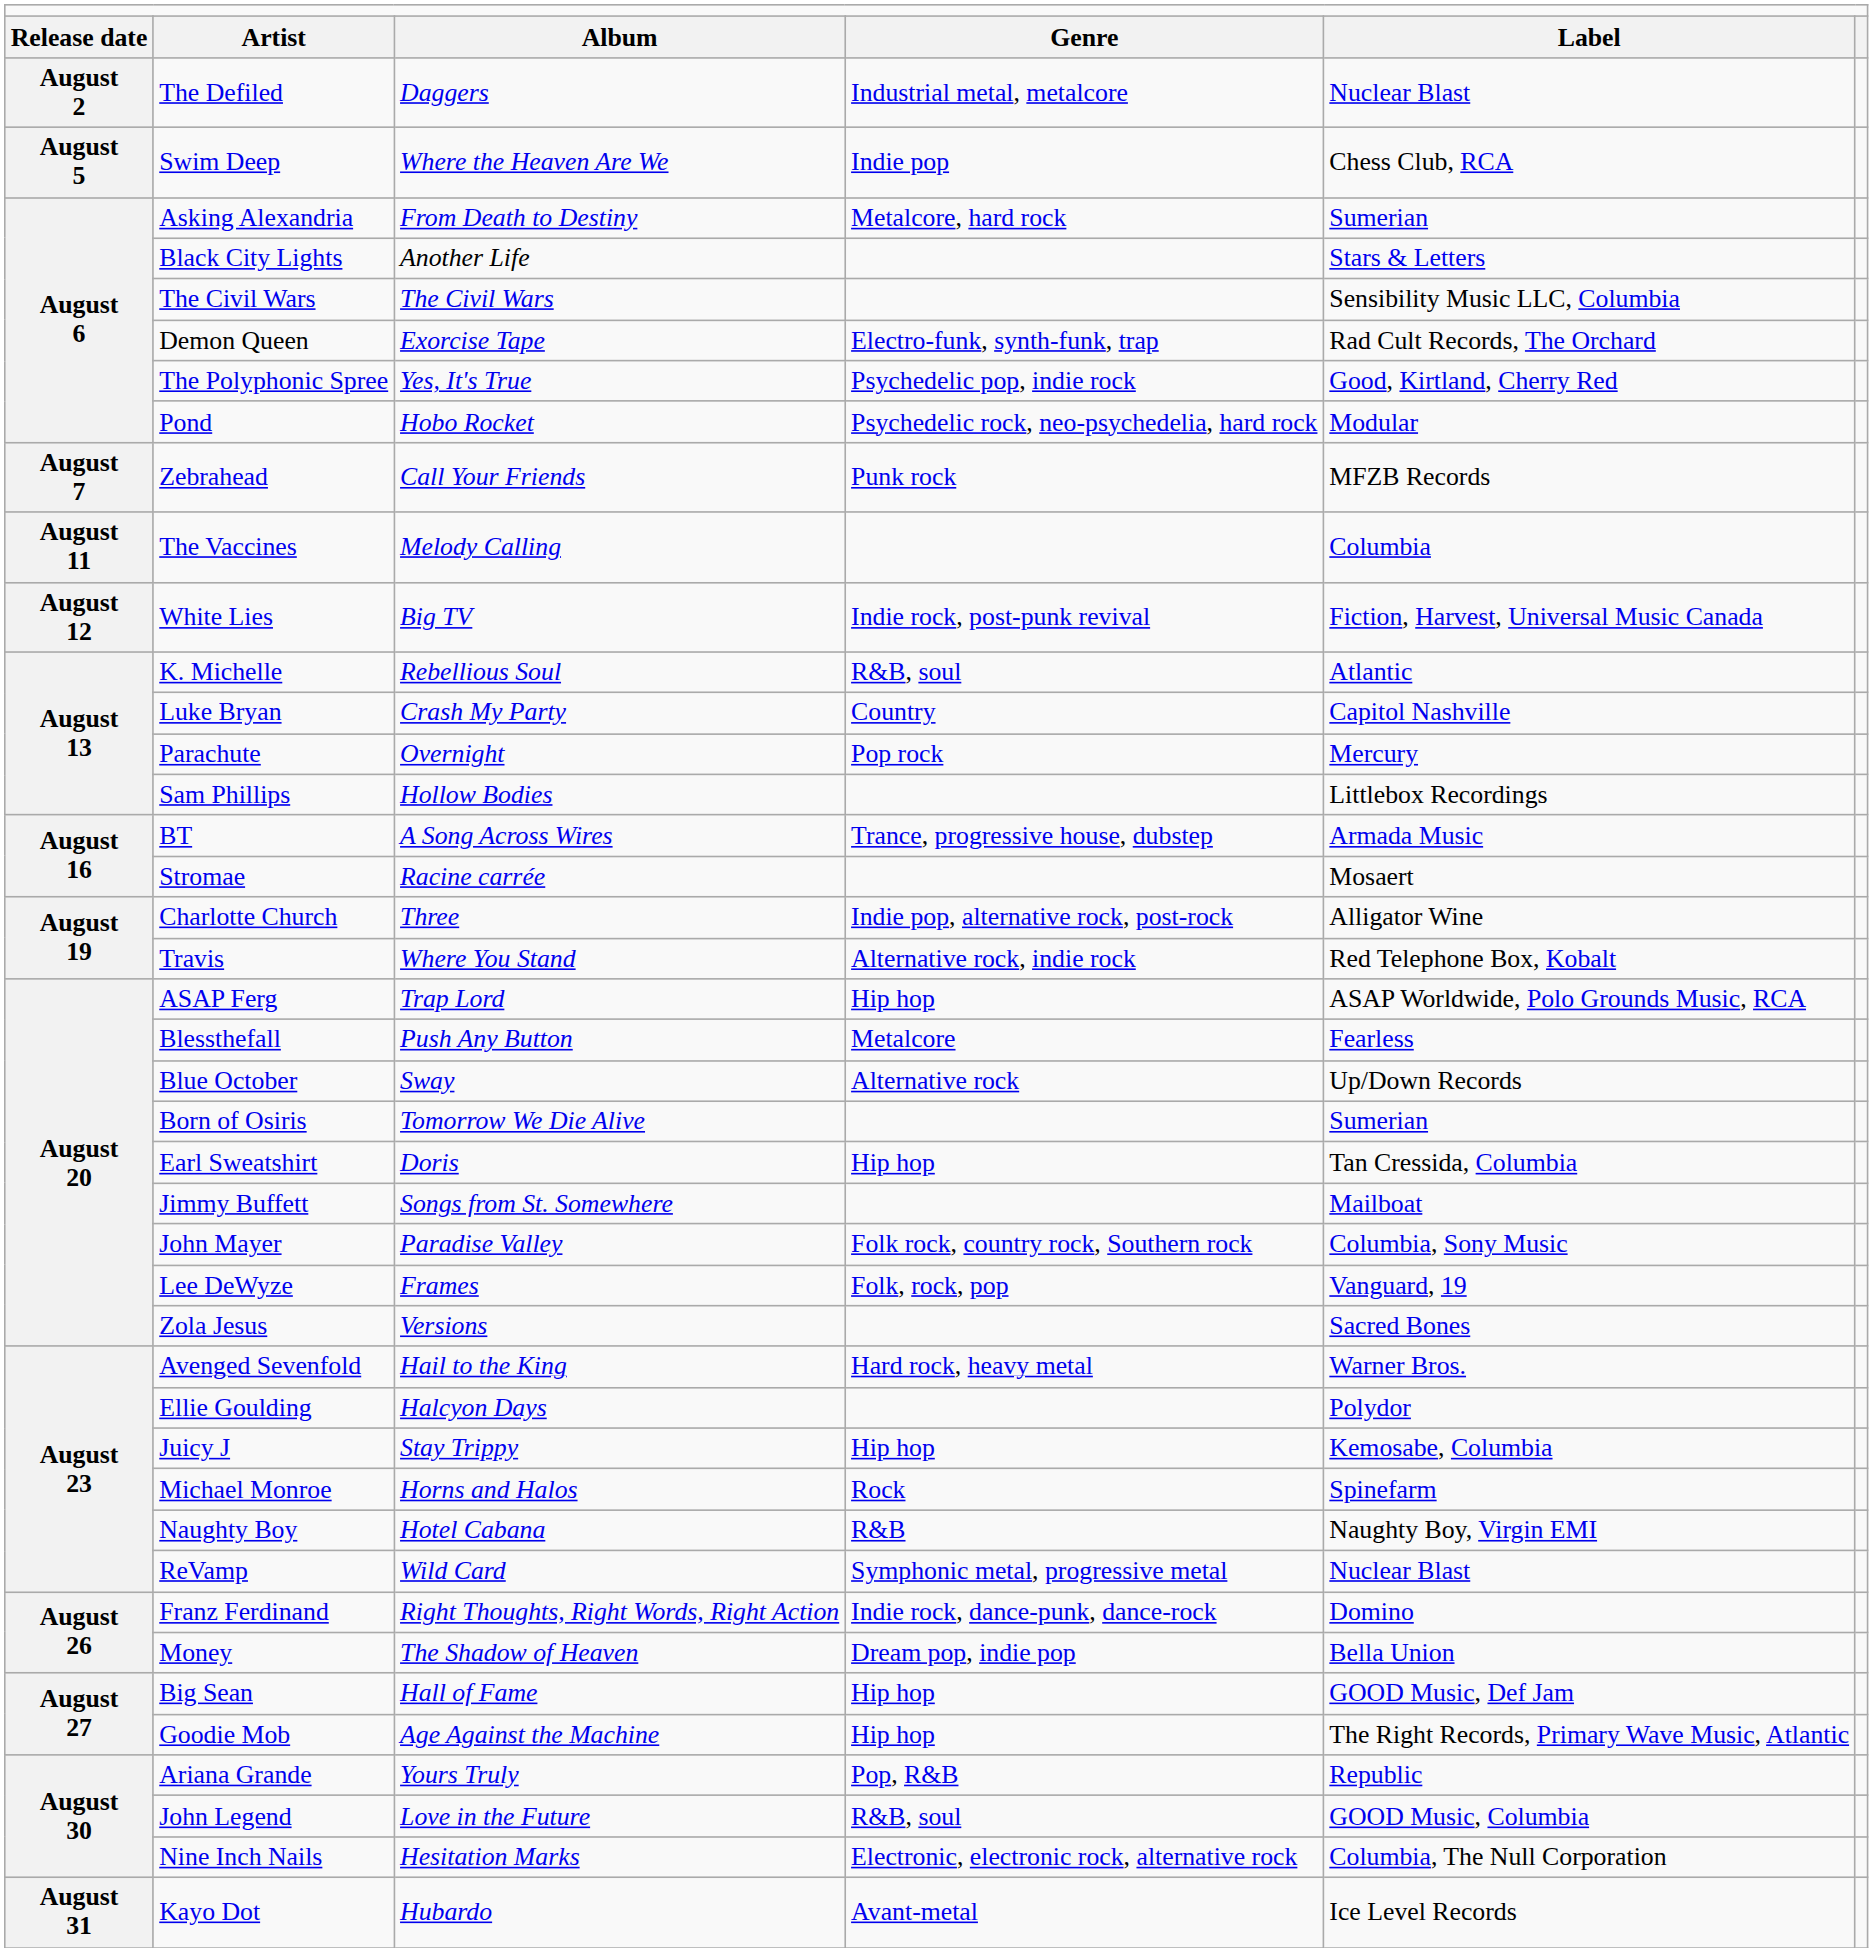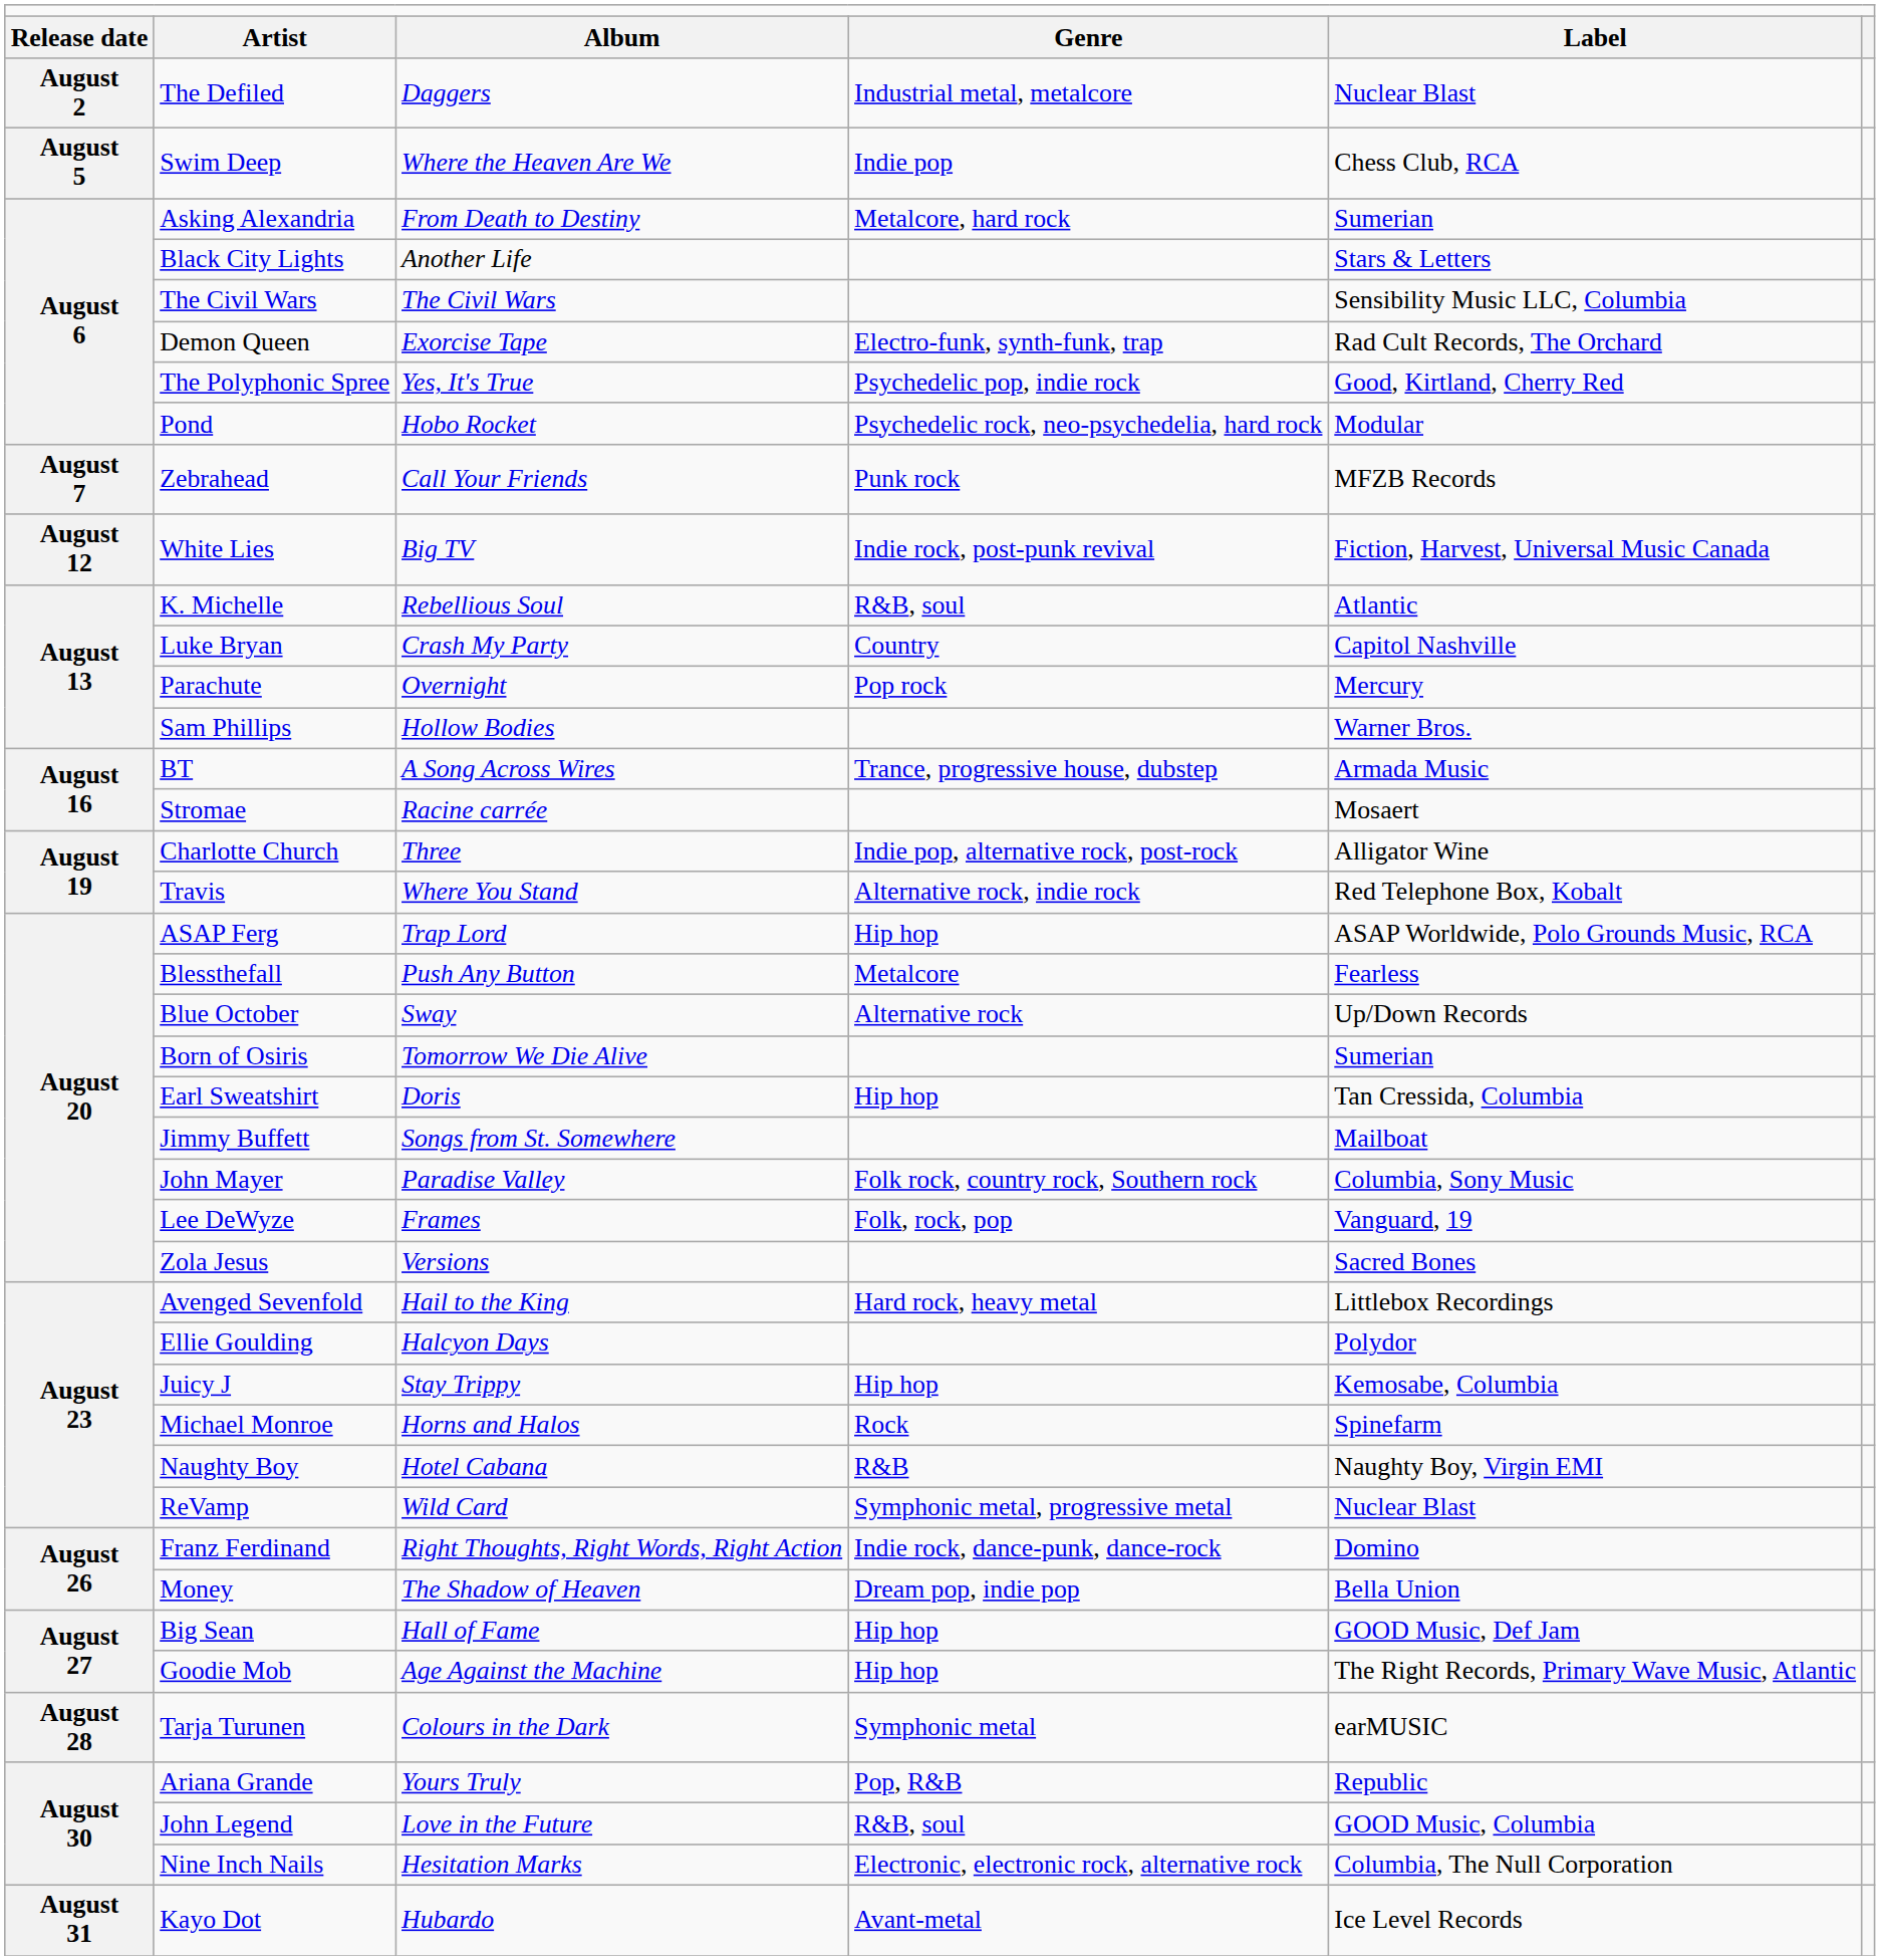- row: August 11 | The Vaccines | Melody Calling | Columbia
Sam Phillips | column 5: Littlebox Recordings -> Warner Bros.
Avenged Sevenfold | column 5: Warner Bros. -> Littlebox Recordings
+ row: August 28 | Tarja Turunen | Colours in the Dark | Symphonic metal | earMUSIC
